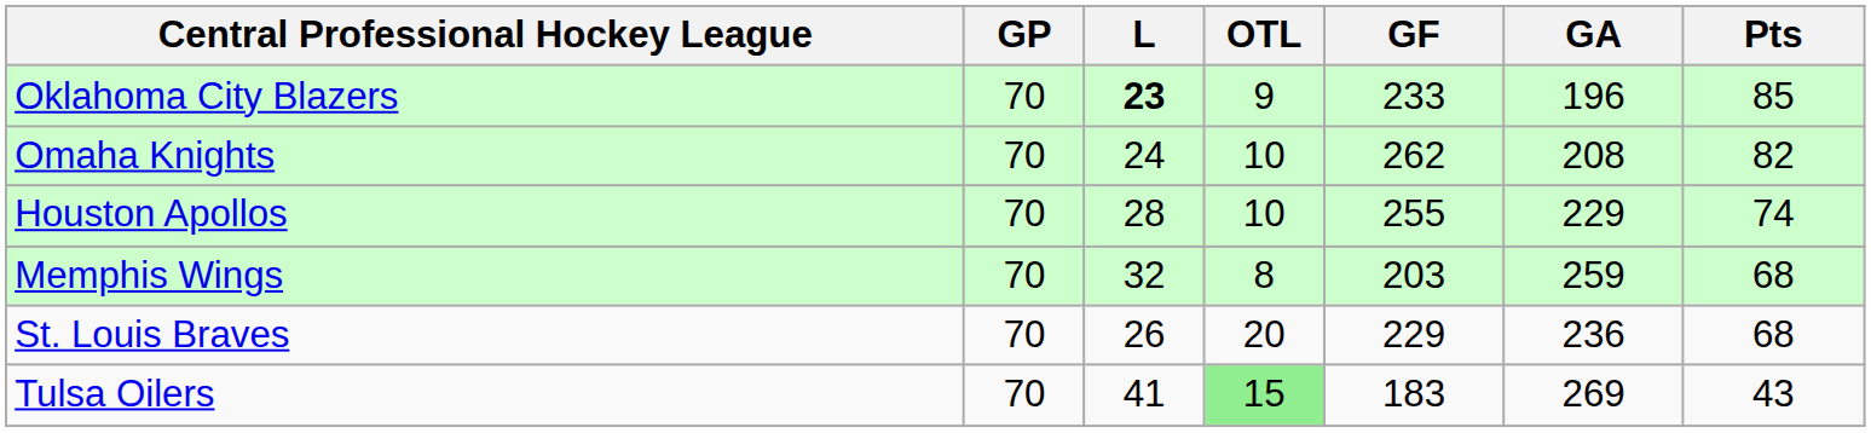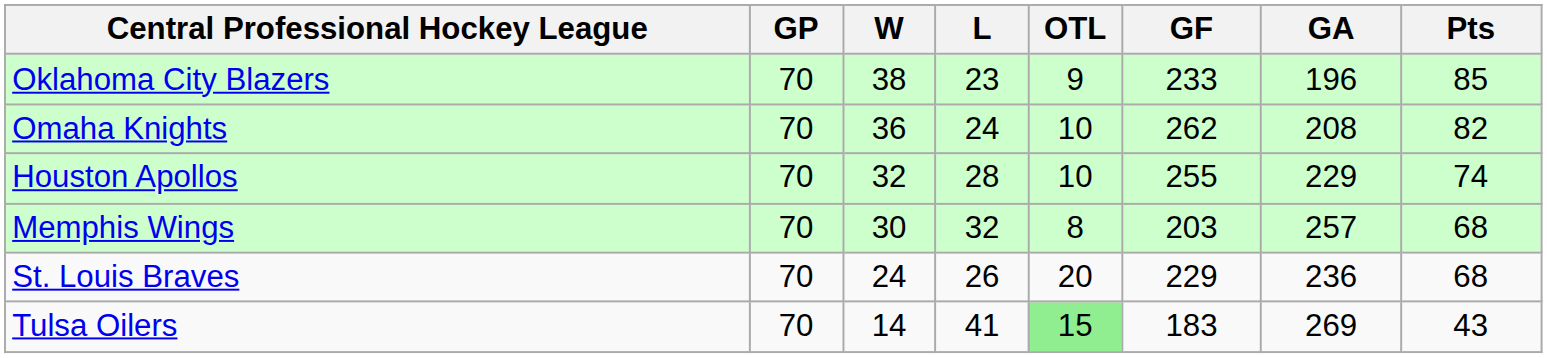+ column: W | 38 | 36 | 32 | 30 | 24 | 14
Oklahoma City Blazers | L: bold -> normal
Memphis Wings | GA: 259 -> 257
